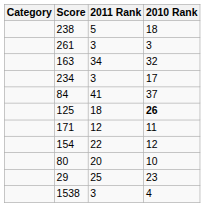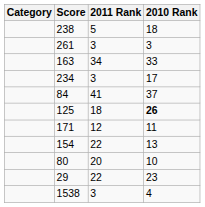163 | 2010 Rank: 32 -> 33
154 | 2010 Rank: 12 -> 13
29 | 2011 Rank: 25 -> 22
